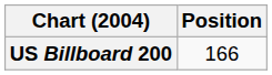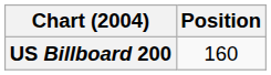US Billboard 200 | Position: 166 -> 160
